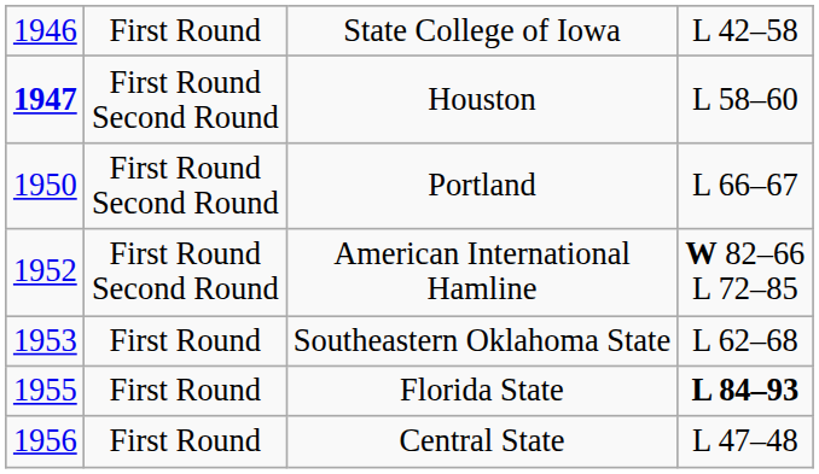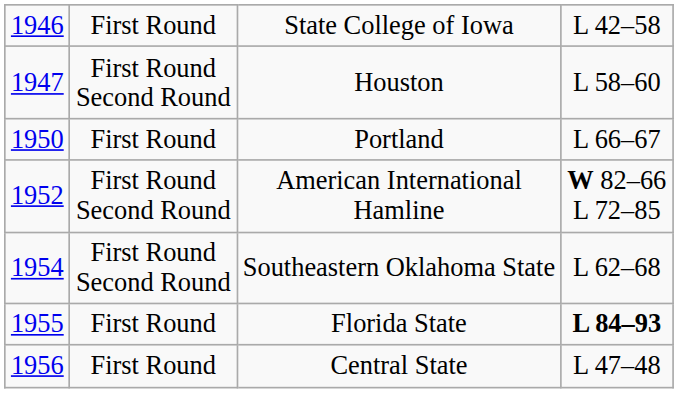Houston | column 1: bold -> normal
Portland | column 2: First Round Second Round -> First Round
Southeastern Oklahoma State | column 1: 1953 -> 1954
Southeastern Oklahoma State | column 2: First Round -> First Round Second Round
